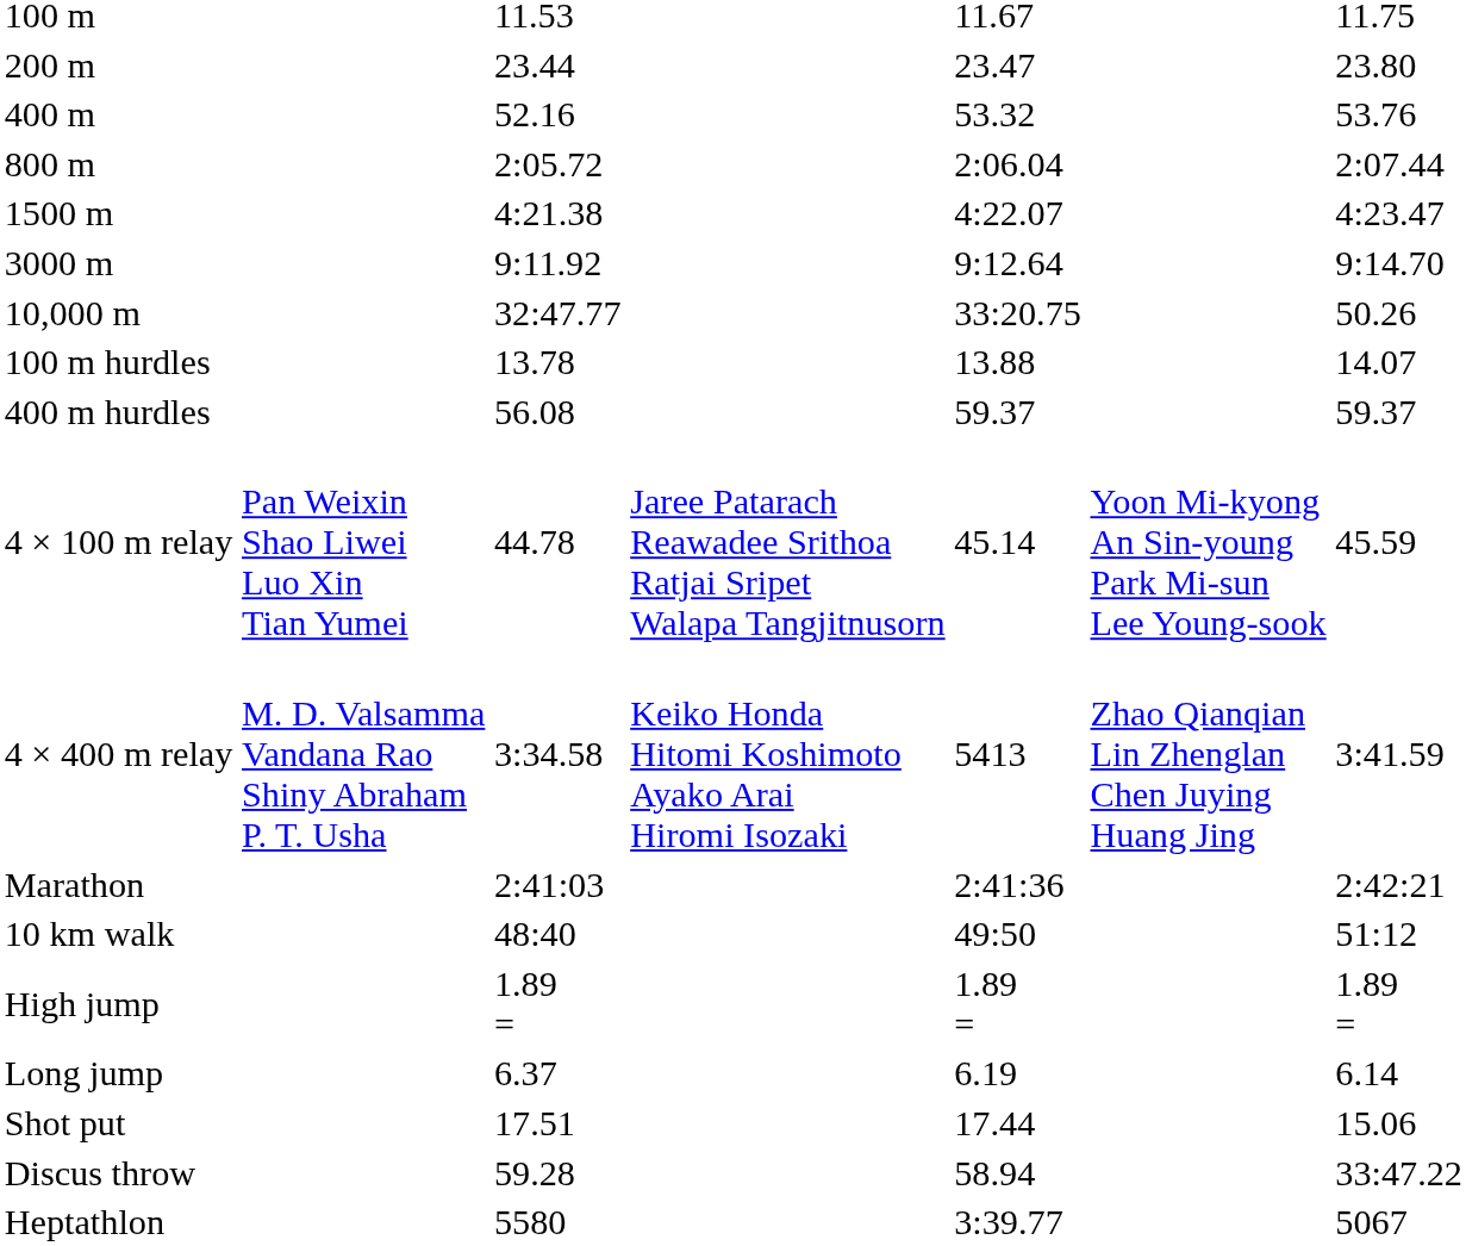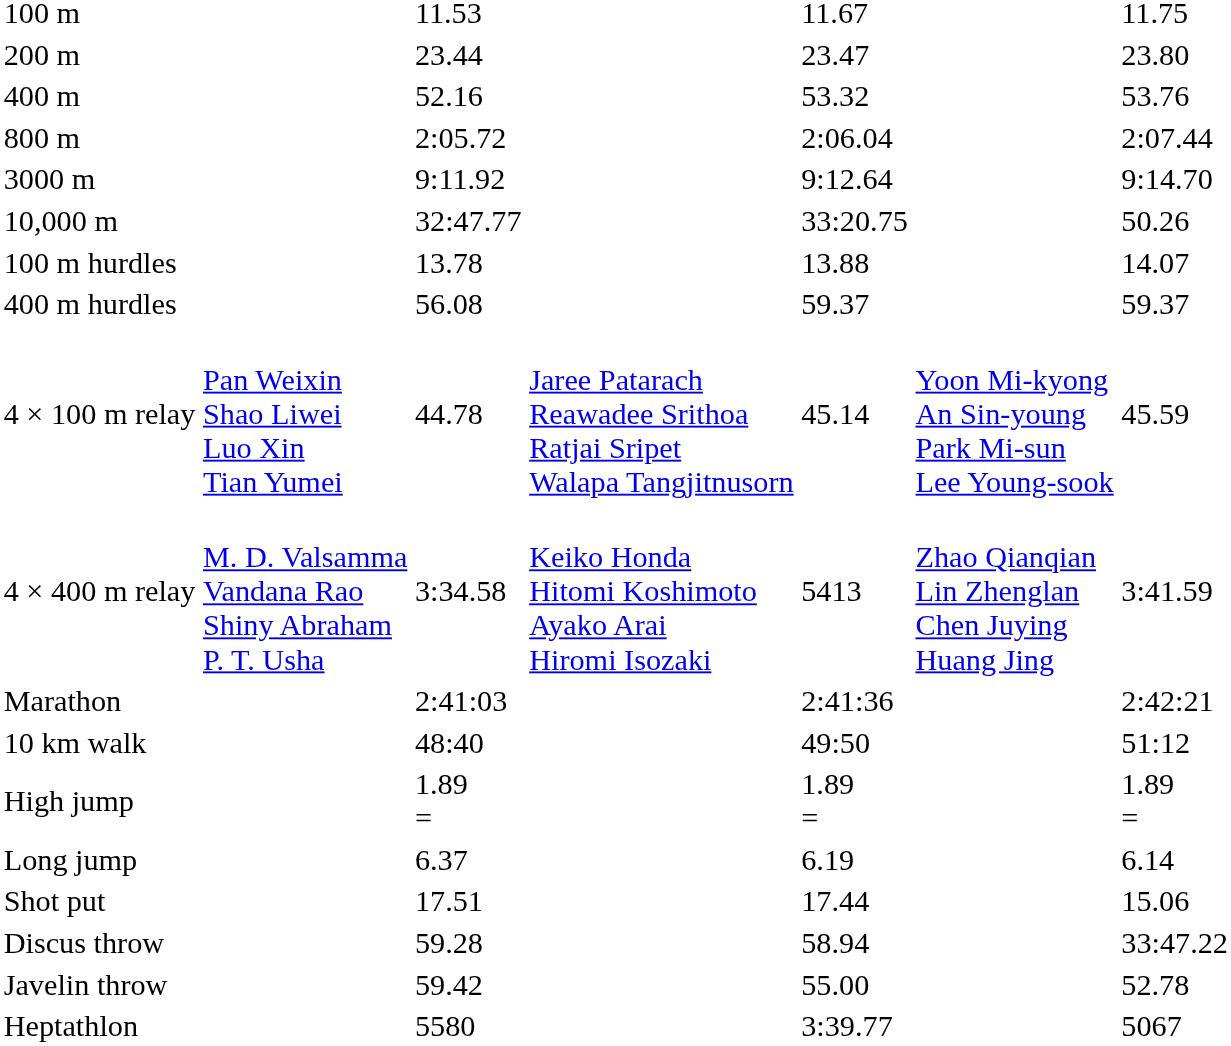- row: 1500 m | 4:21.38 | 4:22.07 | 4:23.47
+ row: Javelin throw | 59.42 | 55.00 | 52.78
